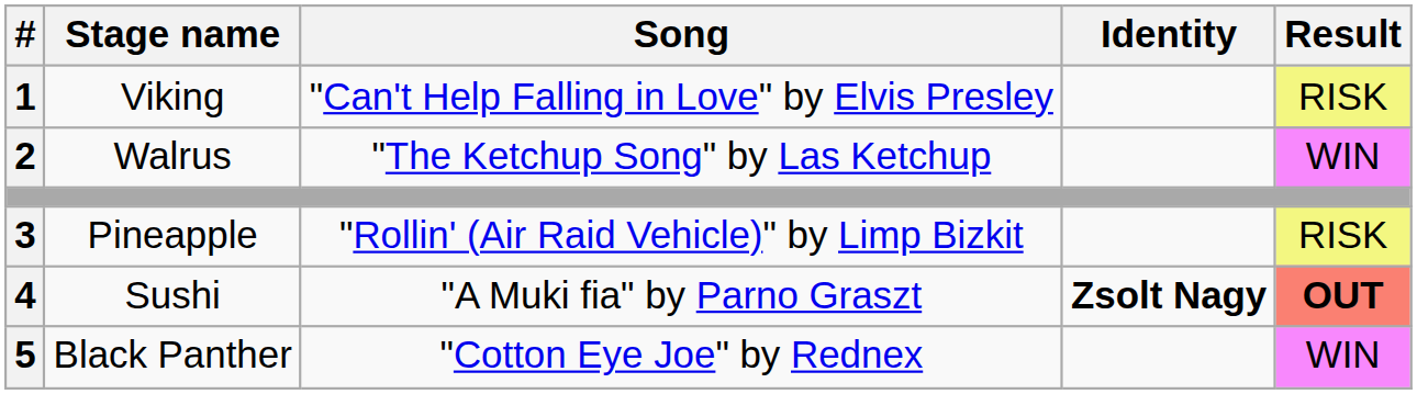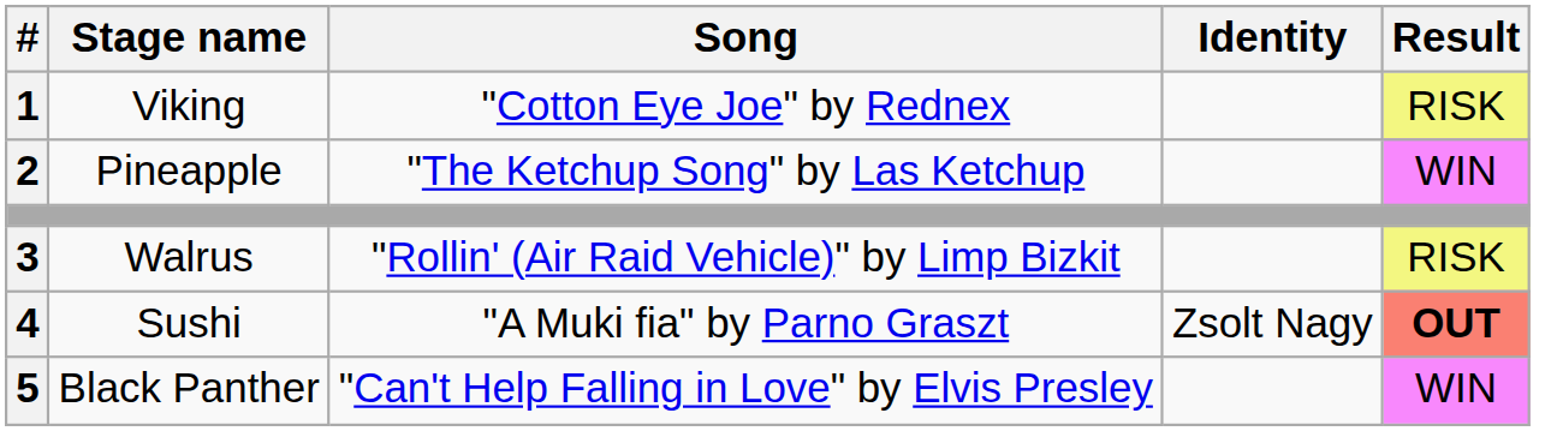1 | Song: "Can't Help Falling in Love" by Elvis Presley -> "Cotton Eye Joe" by Rednex
2 | Stage name: Walrus -> Pineapple
3 | Stage name: Pineapple -> Walrus
4 | Identity: bold -> normal
5 | Song: "Cotton Eye Joe" by Rednex -> "Can't Help Falling in Love" by Elvis Presley
